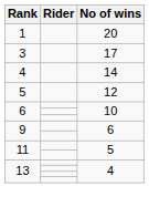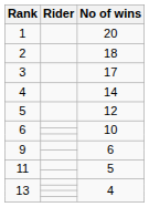+ row: 2 | 18
